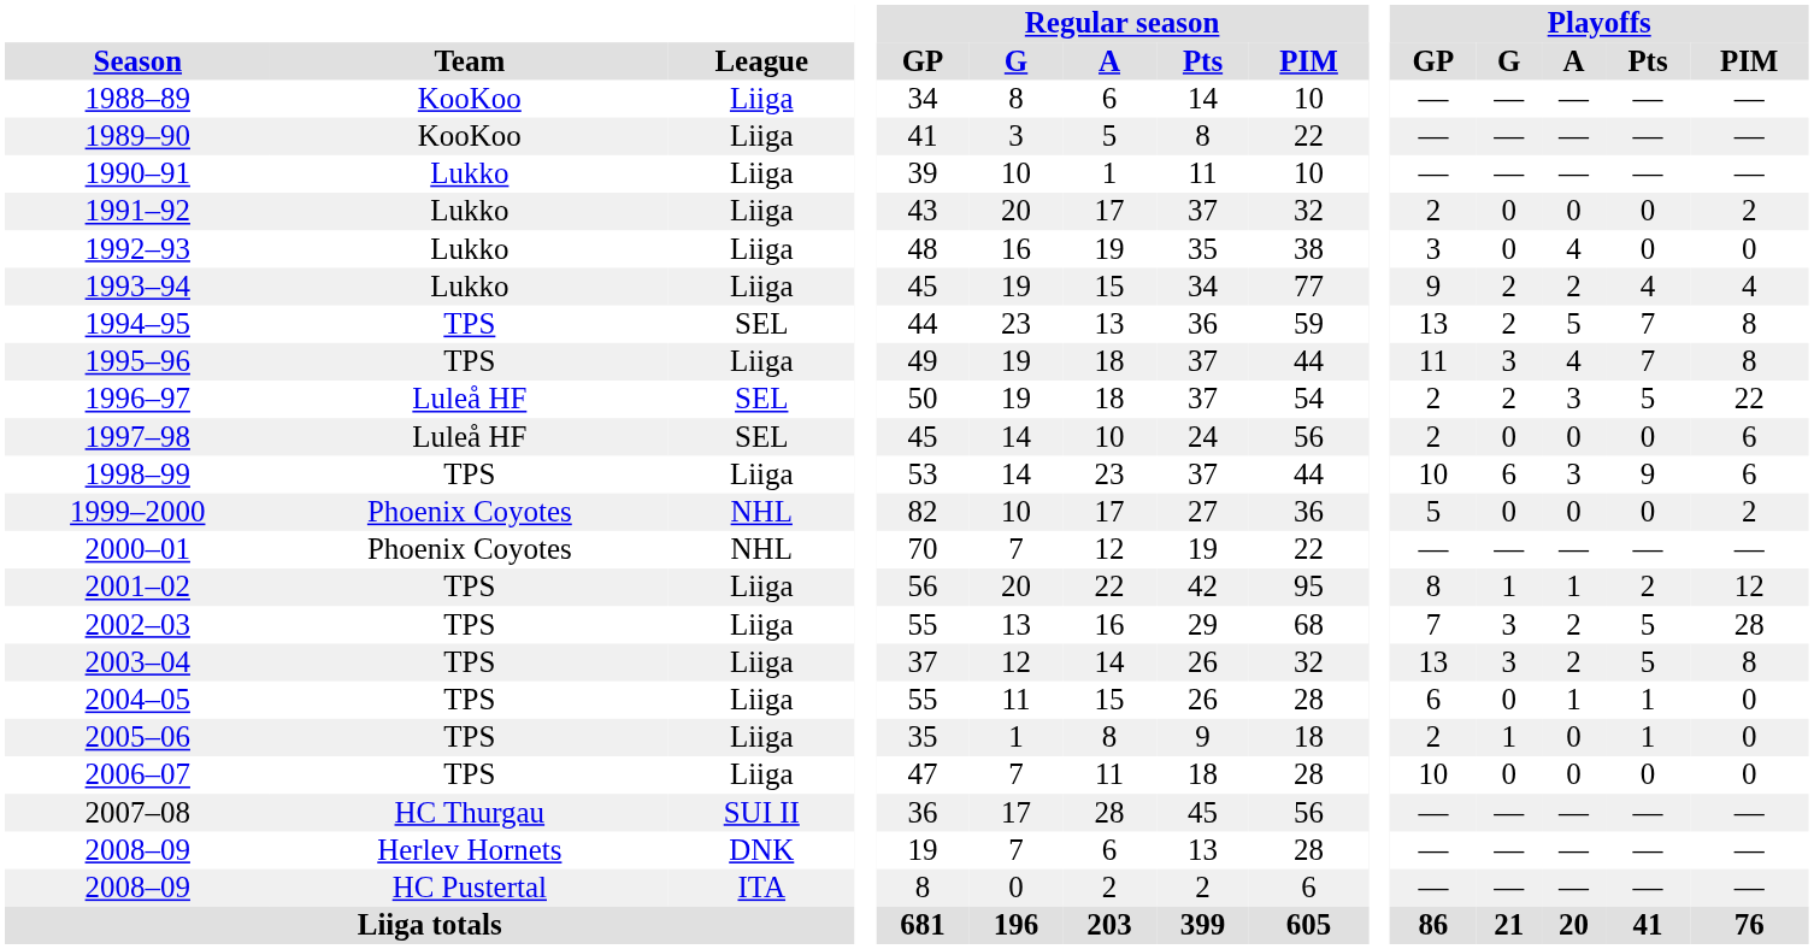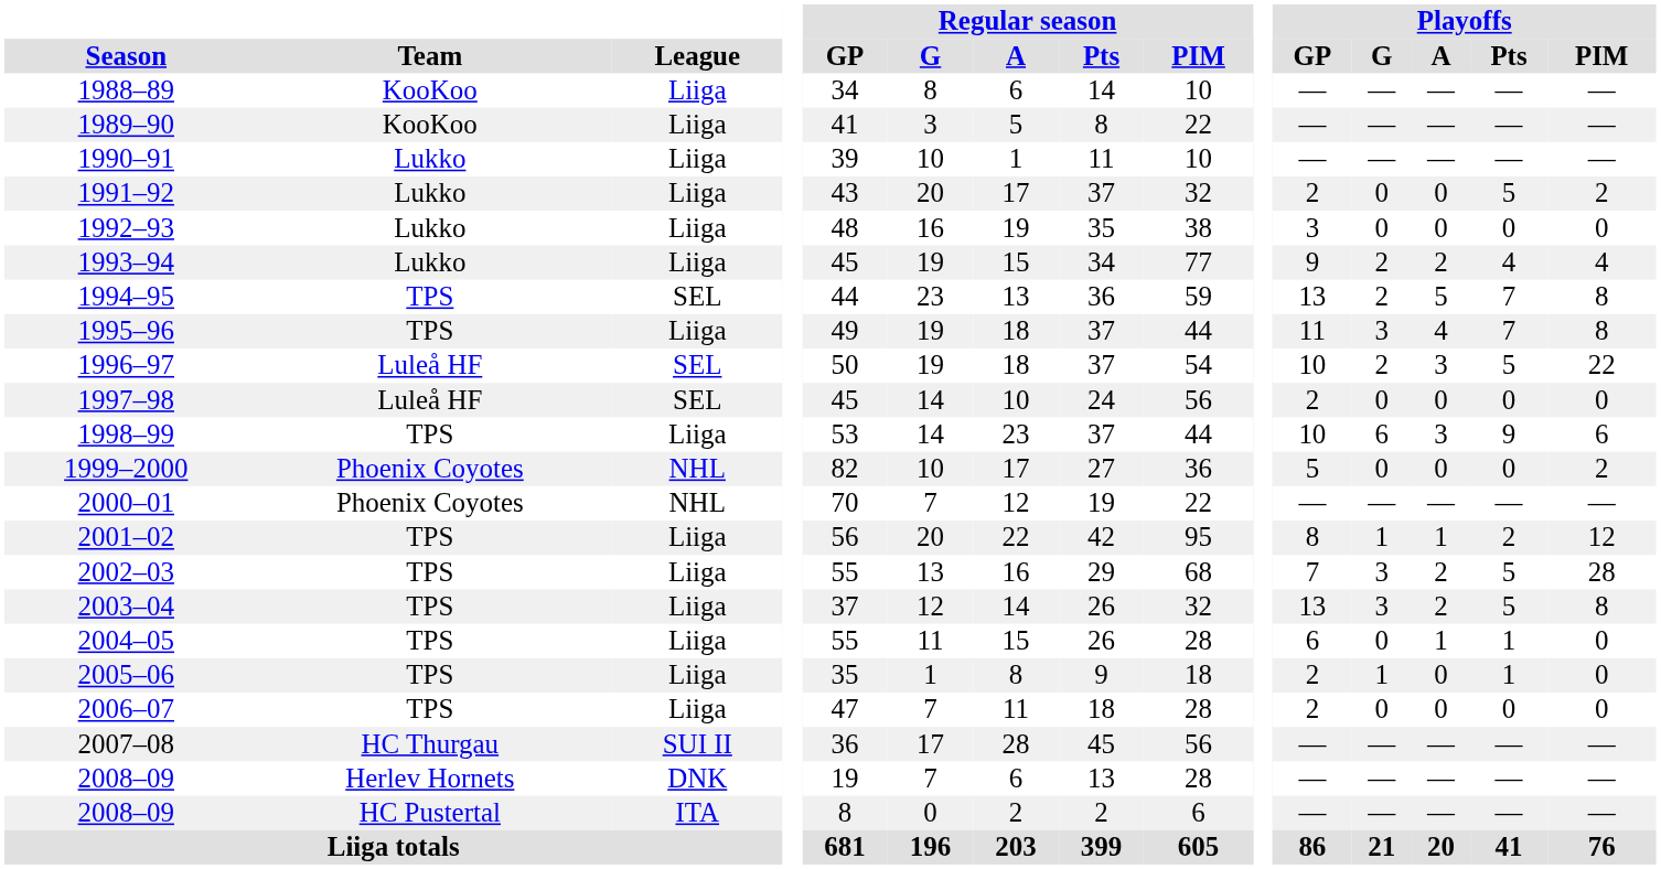1991–92 | Playoffs / Pts: 0 -> 5
1992–93 | Playoffs / A: 4 -> 0
1996–97 | Playoffs / GP: 2 -> 10
1997–98 | Playoffs / PIM: 6 -> 0
2006–07 | Playoffs / GP: 10 -> 2
